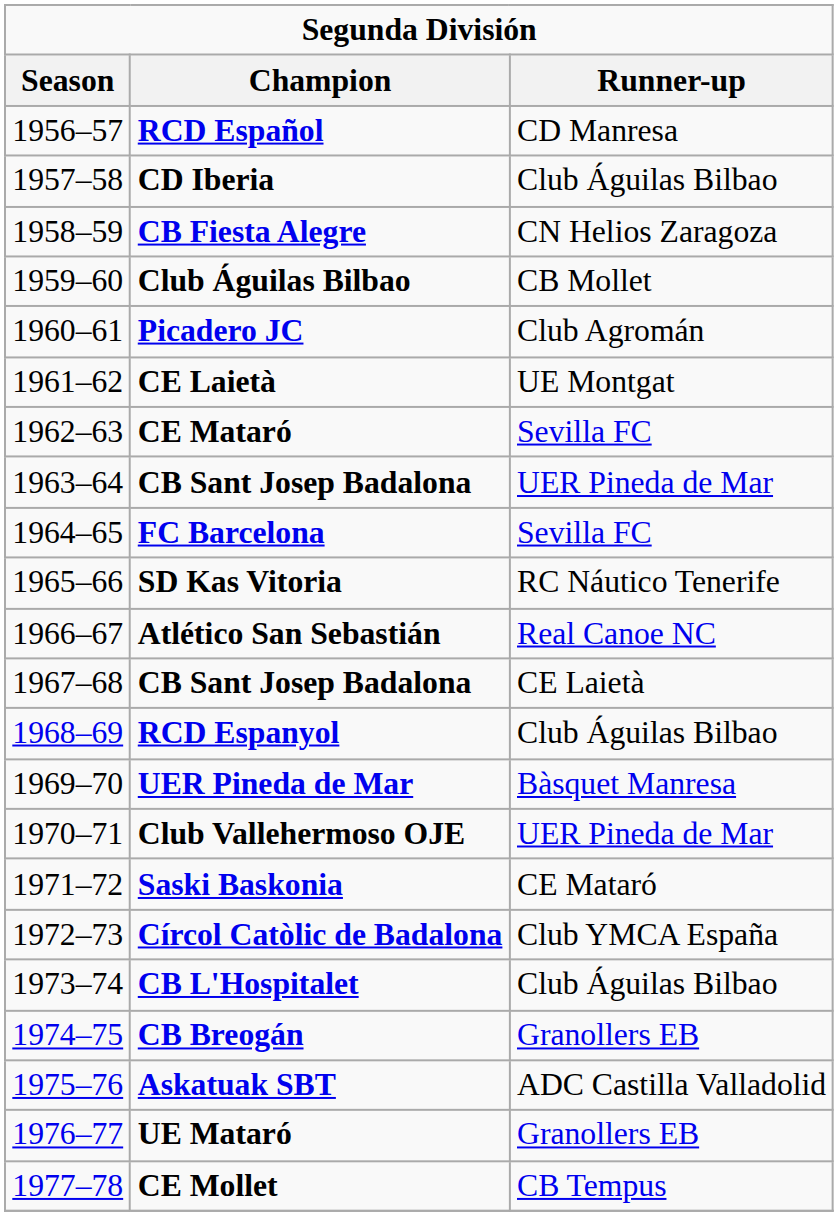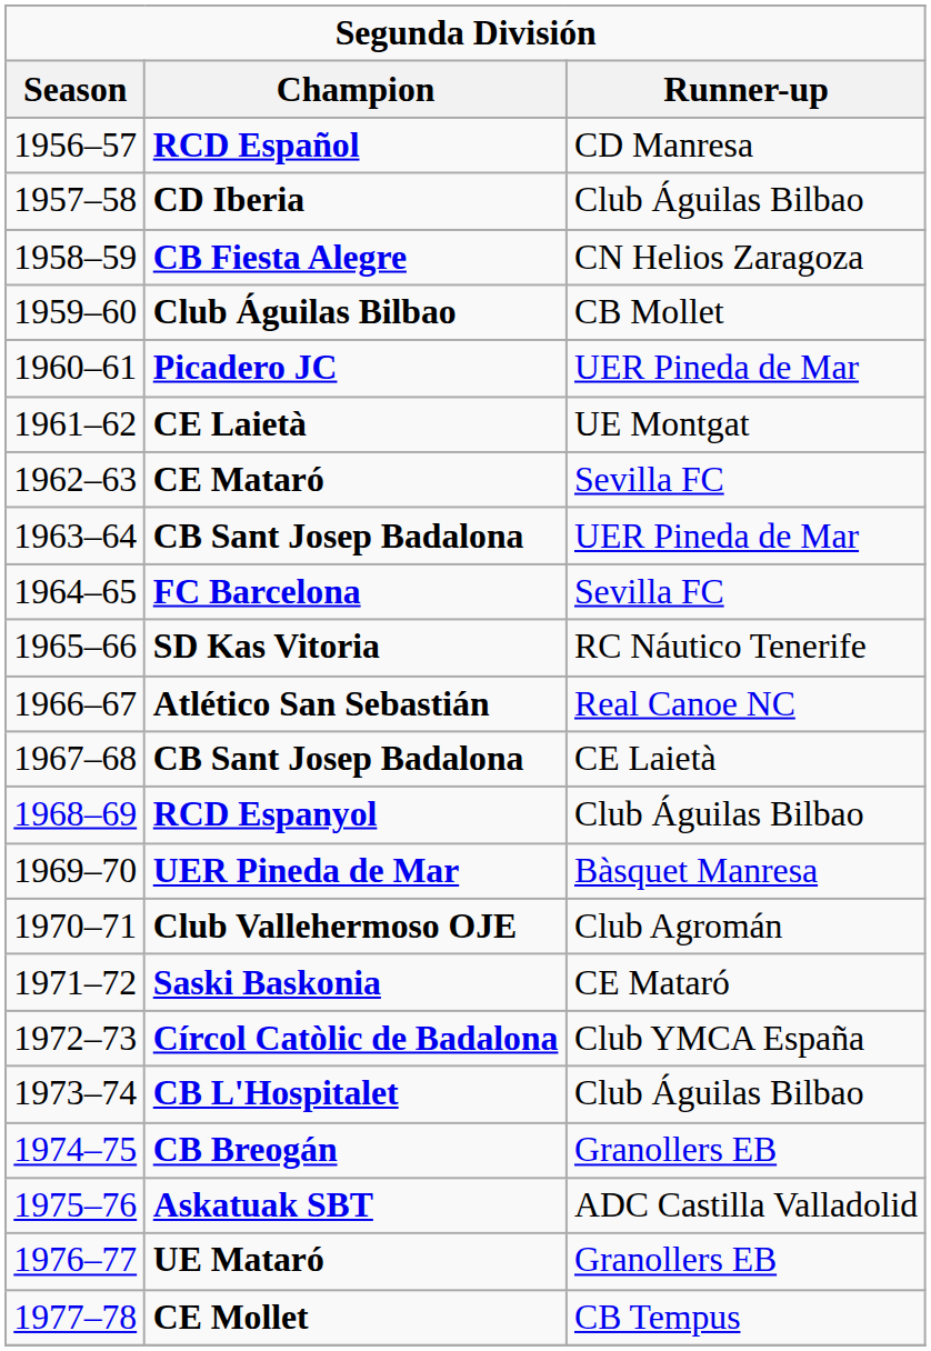Picadero JC | Runner-up: Club Agromán -> UER Pineda de Mar
Club Vallehermoso OJE | Runner-up: UER Pineda de Mar -> Club Agromán
